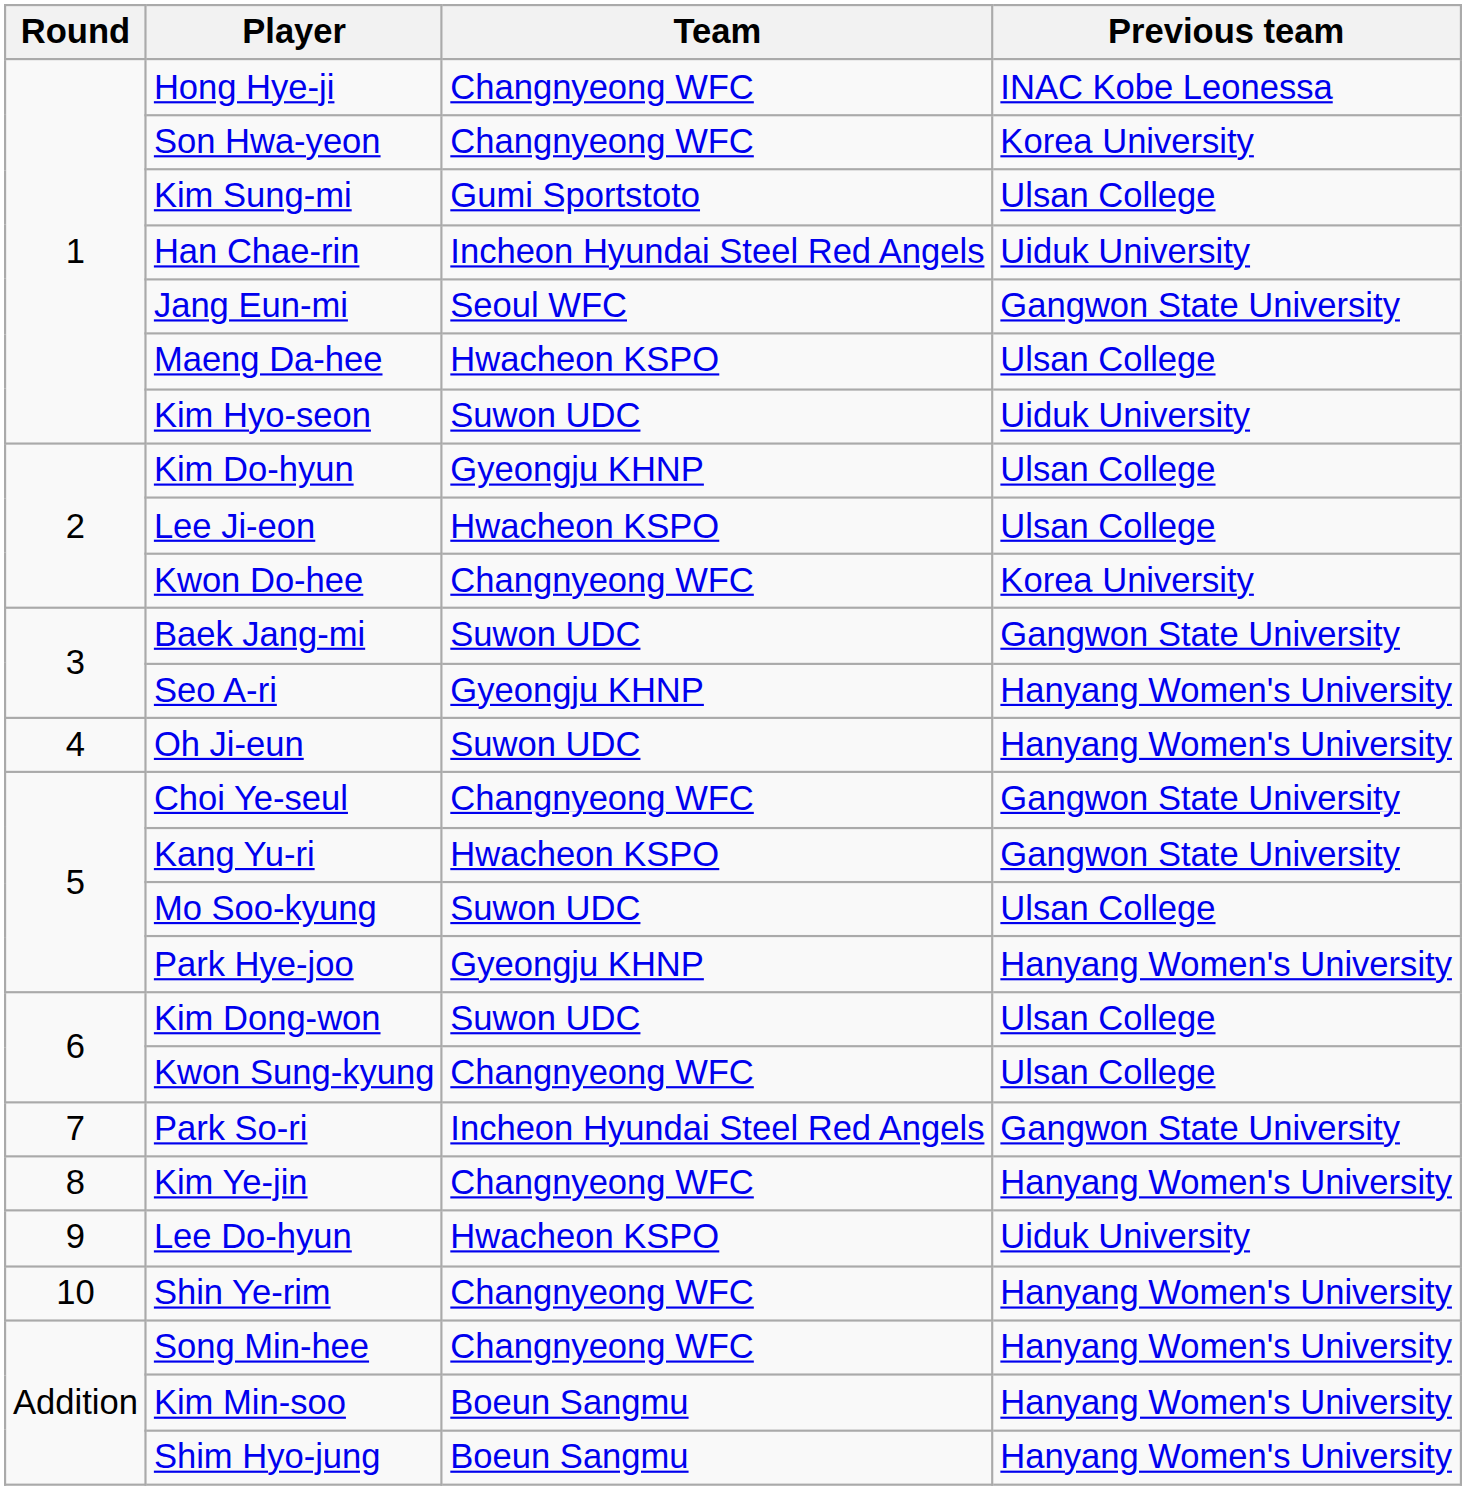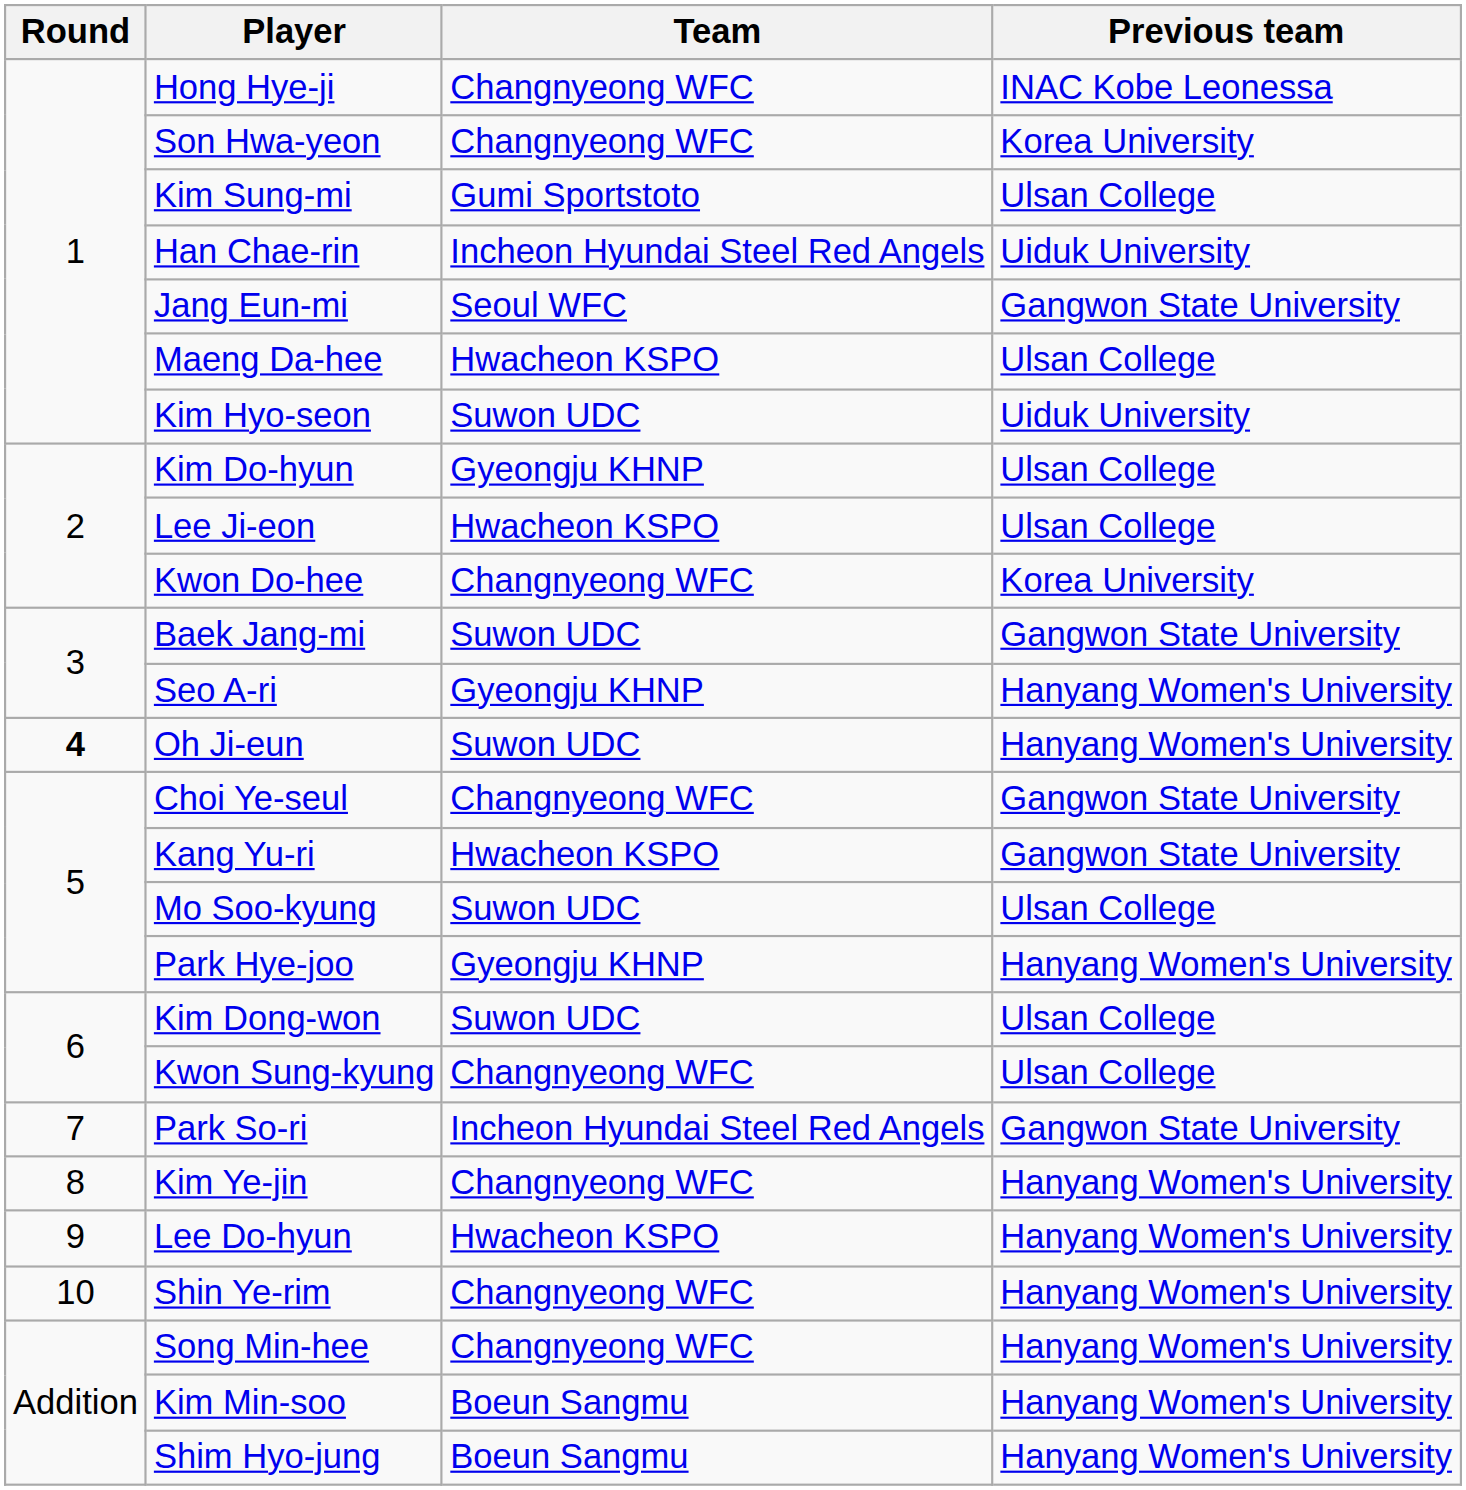Oh Ji-eun | Round: normal -> bold
Lee Do-hyun | Previous team: Uiduk University -> Hanyang Women's University
